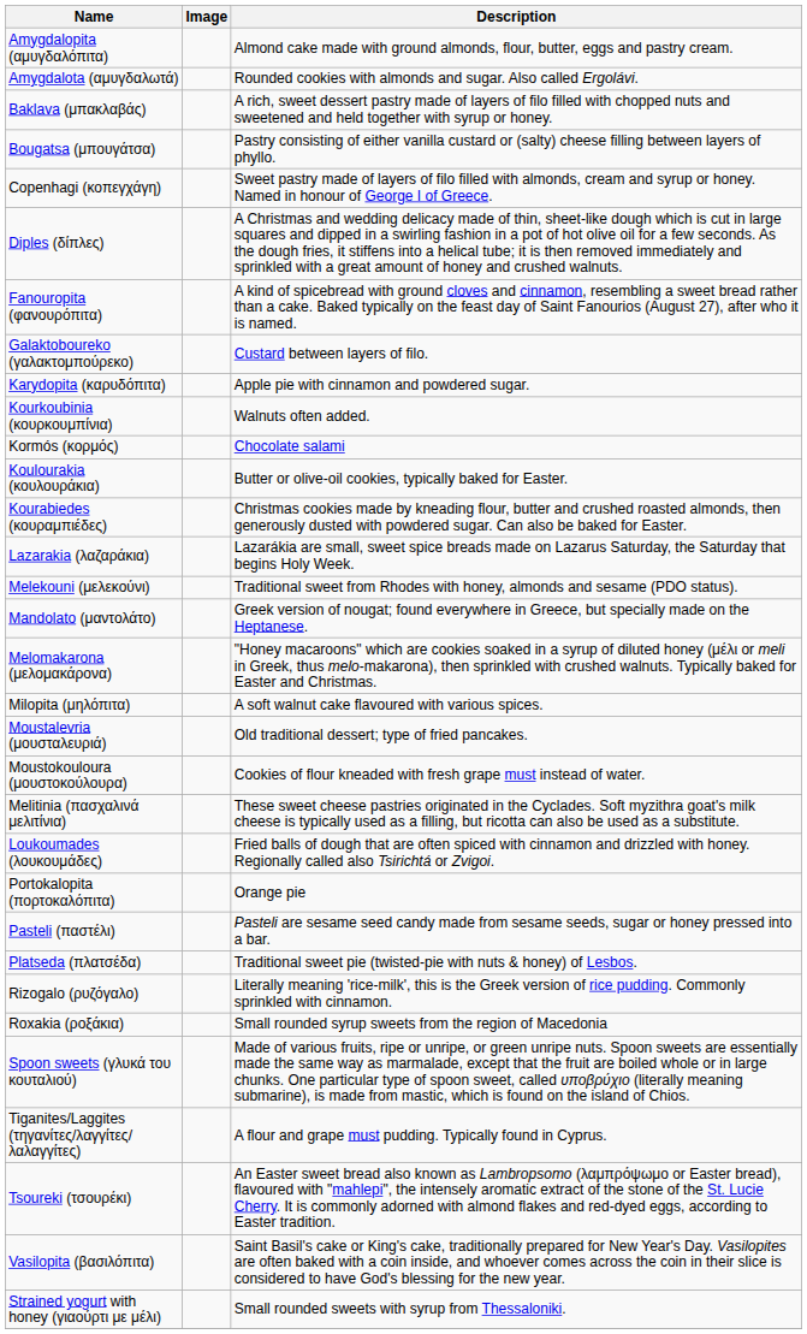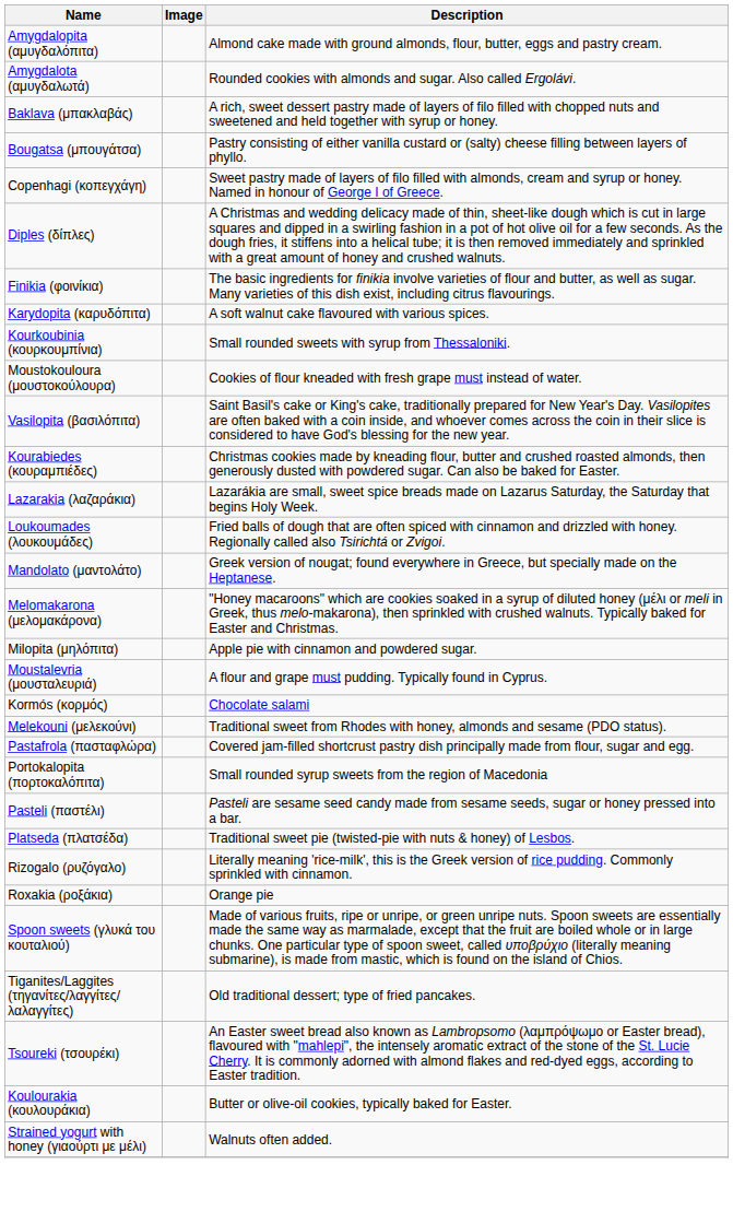- row: Fanouropita (φανουρόπιτα) | A kind of spicebread with ground cloves and cinnamon, resembling a sweet bread rather than a cake. Baked typically on the feast day of Saint Fanourios (August 27), after who it is named.
+ row: Finikia (φοινίκια) | The basic ingredients for finikia involve varieties of flour and butter, as well as sugar. Many varieties of this dish exist, including citrus flavourings.
- row: Galaktoboureko (γαλακτομπούρεκο) | Custard between layers of filo.
Karydopita (καρυδόπιτα) | Description: Apple pie with cinnamon and powdered sugar. -> A soft walnut cake flavoured with various spices.
Kourkoubinia (κουρκουμπίνια) | Description: Walnuts often added. -> Small rounded sweets with syrup from Thessaloniki.
rows swapped: Kormós (κορμός) <-> Moustokouloura (μουστοκούλουρα)
rows swapped: Koulourakia (κουλουράκια) <-> Vasilopita (βασιλόπιτα)
rows swapped: Loukoumades (λουκουμάδες) <-> Melekouni (μελεκούνι)
Milopita (μηλόπιτα) | Description: A soft walnut cake flavoured with various spices. -> Apple pie with cinnamon and powdered sugar.
Moustalevria (μουσταλευριά) | Description: Old traditional dessert; type of fried pancakes. -> A flour and grape must pudding. Typically found in Cyprus.
- row: Melitinia (πασχαλινά μελιτίνια) | These sweet cheese pastries originated in the Cyclades. Soft myzithra goat's milk cheese is typically used as a filling, but ricotta can also be used as a substitute.
+ row: Pastafrola (πασταφλώρα) | Covered jam-filled shortcrust pastry dish principally made from flour, sugar and egg.
Portokalopita (πορτοκαλόπιτα) | Description: Orange pie -> Small rounded syrup sweets from the region of Macedonia
Roxakia (ροξάκια) | Description: Small rounded syrup sweets from the region of Macedonia -> Orange pie
Tiganites/Laggites (τηγανίτες/λαγγίτες/λαλαγγίτες) | Description: A flour and grape must pudding. Typically found in Cyprus. -> Old traditional dessert; type of fried pancakes.
Strained yogurt with honey (γιαούρτι με μέλι) | Description: Small rounded sweets with syrup from Thessaloniki. -> Walnuts often added.
